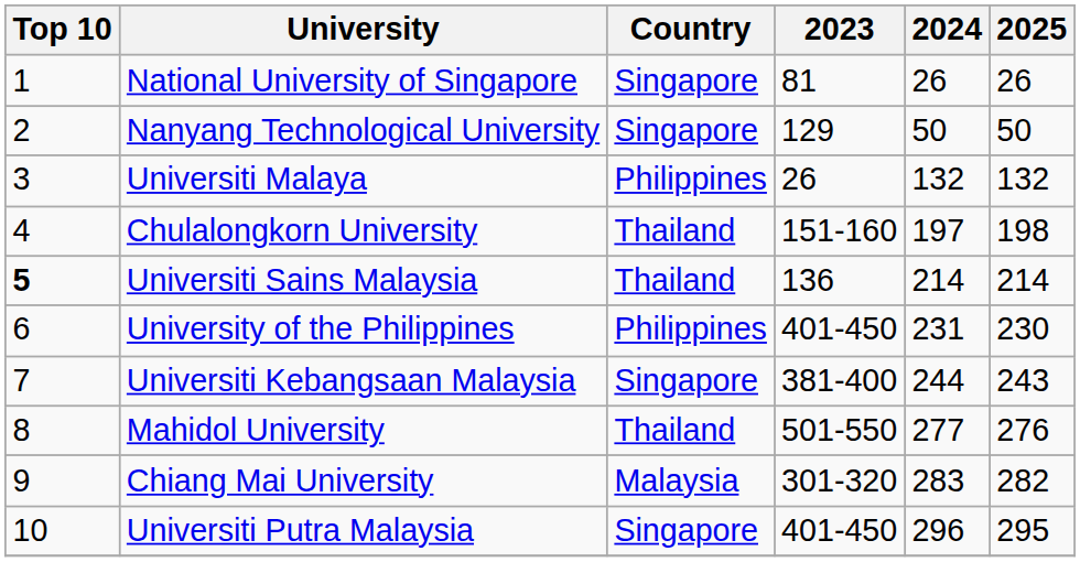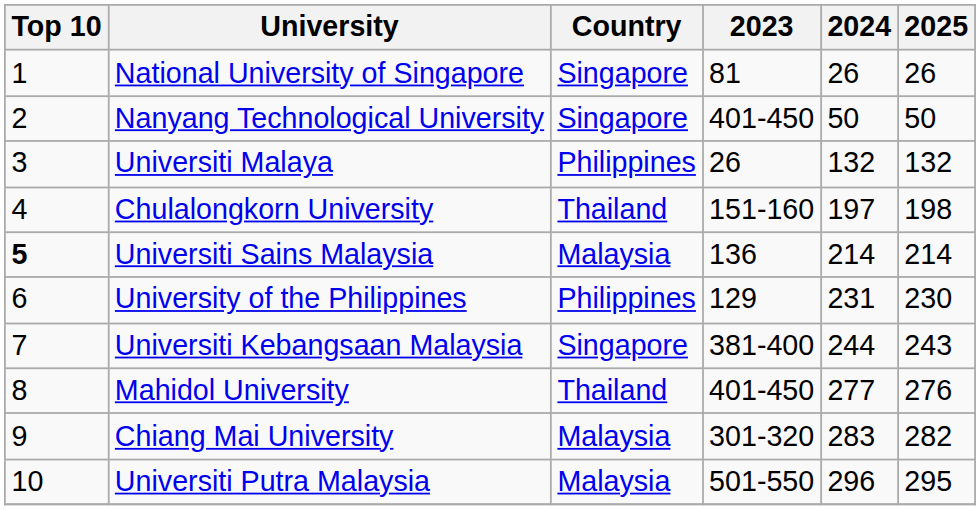Nanyang Technological University | 2023: 129 -> 401-450
Universiti Sains Malaysia | Country: Thailand -> Malaysia
University of the Philippines | 2023: 401-450 -> 129
Mahidol University | 2023: 501-550 -> 401-450
Universiti Putra Malaysia | Country: Singapore -> Malaysia
Universiti Putra Malaysia | 2023: 401-450 -> 501-550
